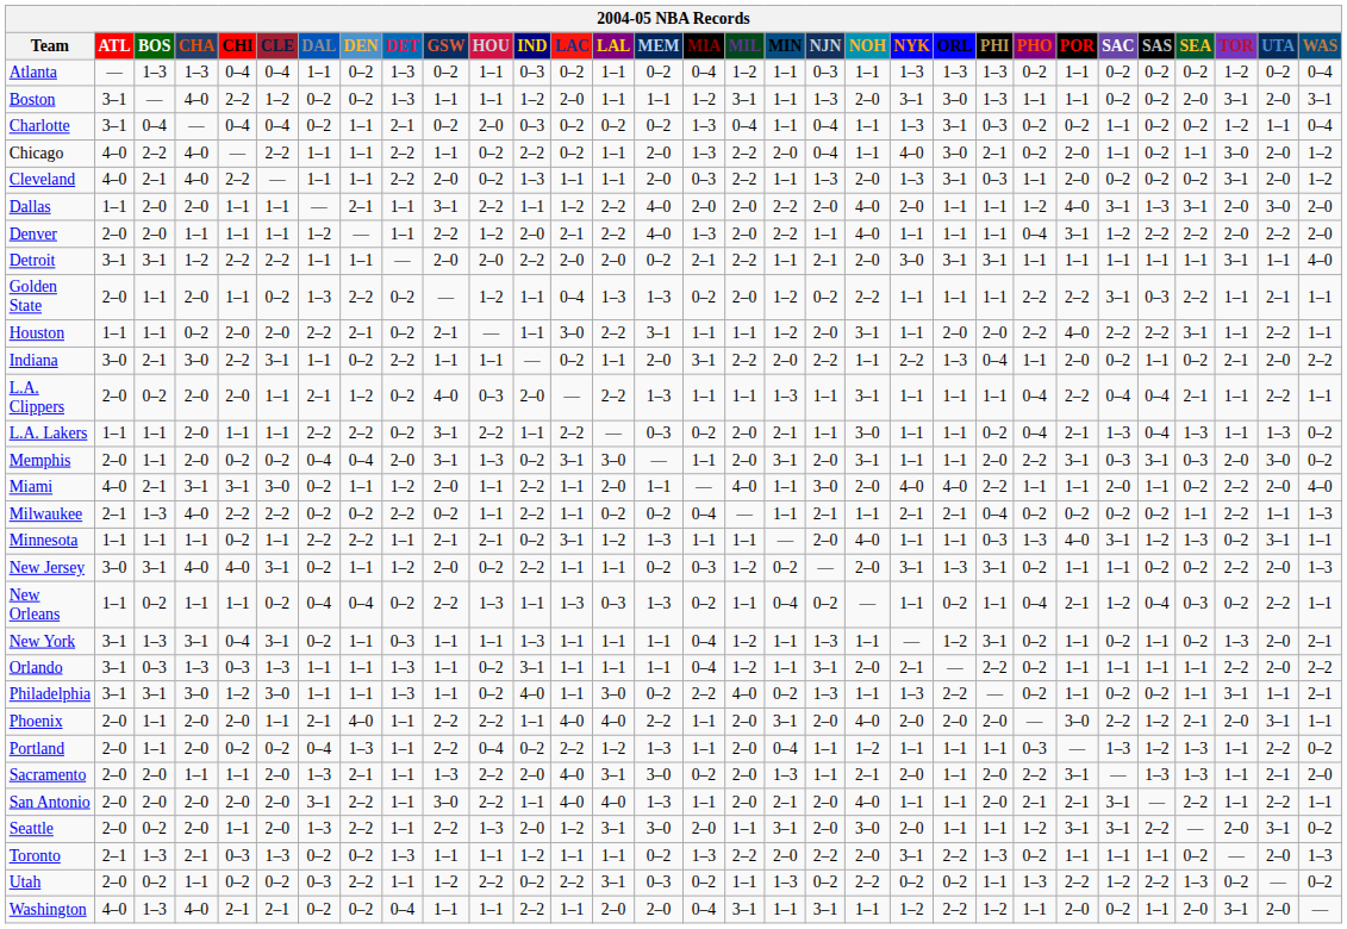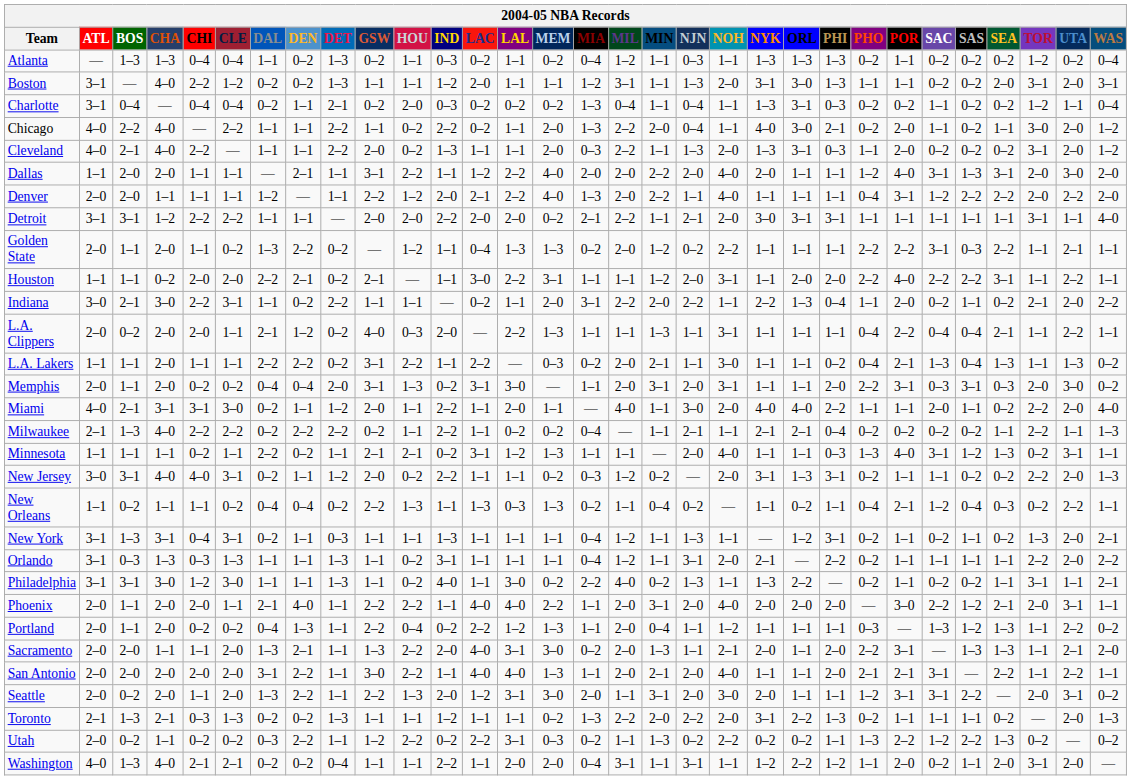Milwaukee | DEN: 0–2 -> 2–2
Minnesota | DEN: 2–2 -> 0–2
